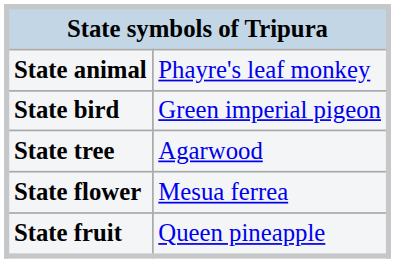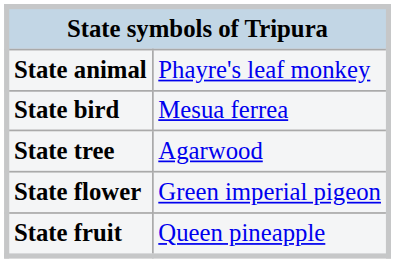State bird | column 2: Green imperial pigeon -> Mesua ferrea
State flower | column 2: Mesua ferrea -> Green imperial pigeon
